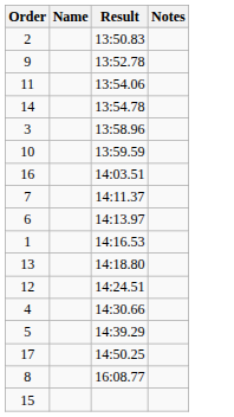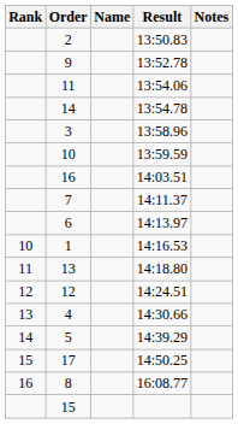+ column: Rank | 10 | 11 | 12 | 13 | 14 | 15 | 16
